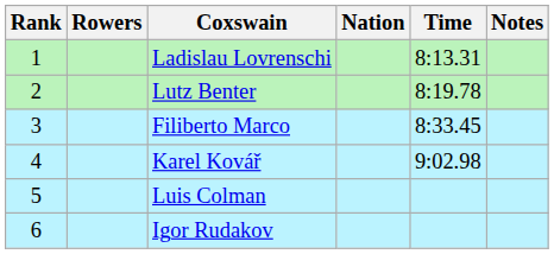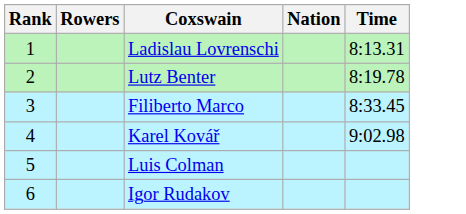- column: Notes
